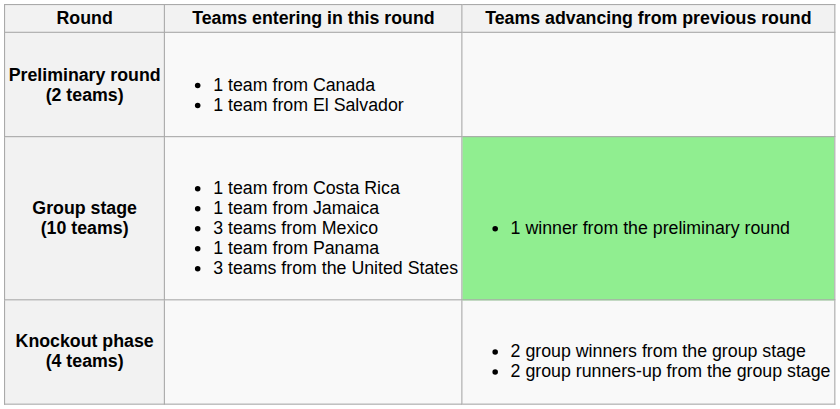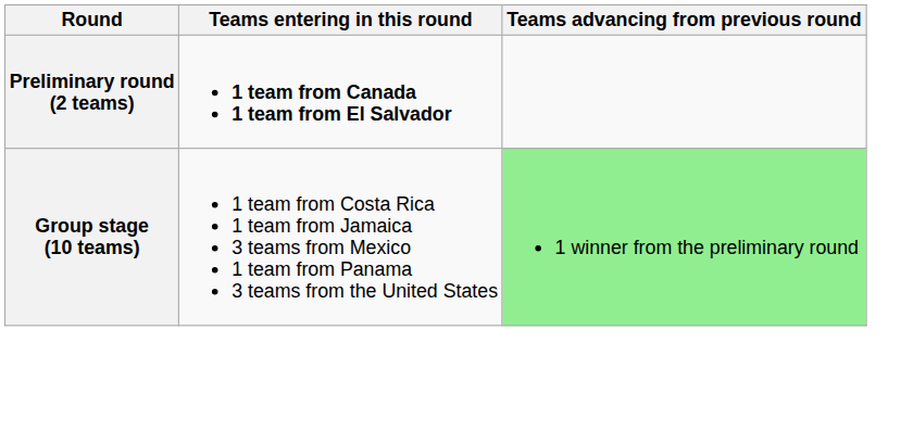Preliminary round (2 teams) | Teams entering in this round: normal -> bold
- row: Knockout phase (4 teams) | 2 group winners from the group stage 2 group runners-up from the group stage
